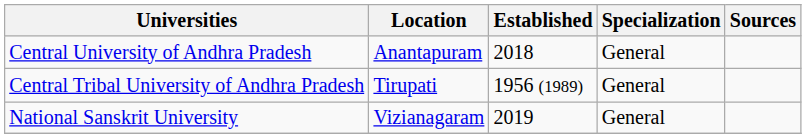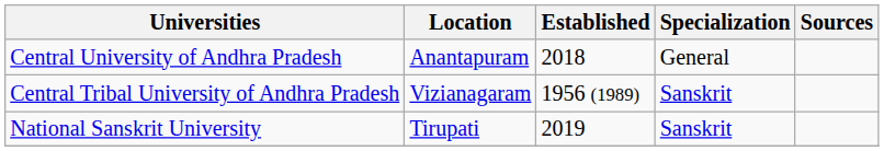Central Tribal University of Andhra Pradesh | Location: Tirupati -> Vizianagaram
Central Tribal University of Andhra Pradesh | Specialization: General -> Sanskrit
National Sanskrit University | Location: Vizianagaram -> Tirupati
National Sanskrit University | Specialization: General -> Sanskrit
